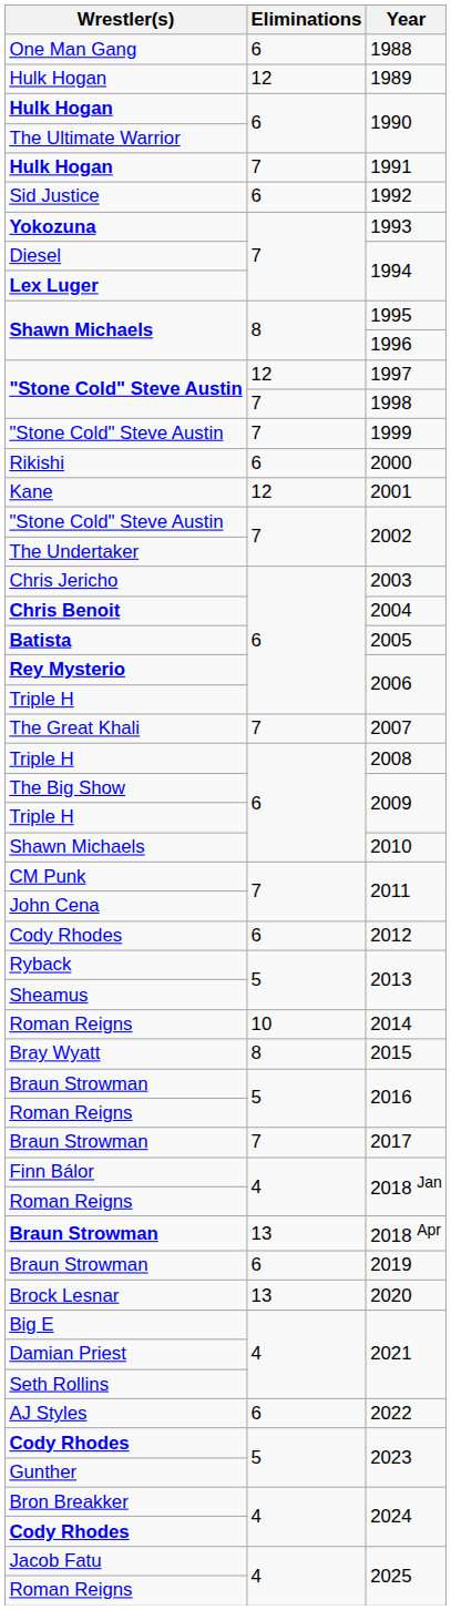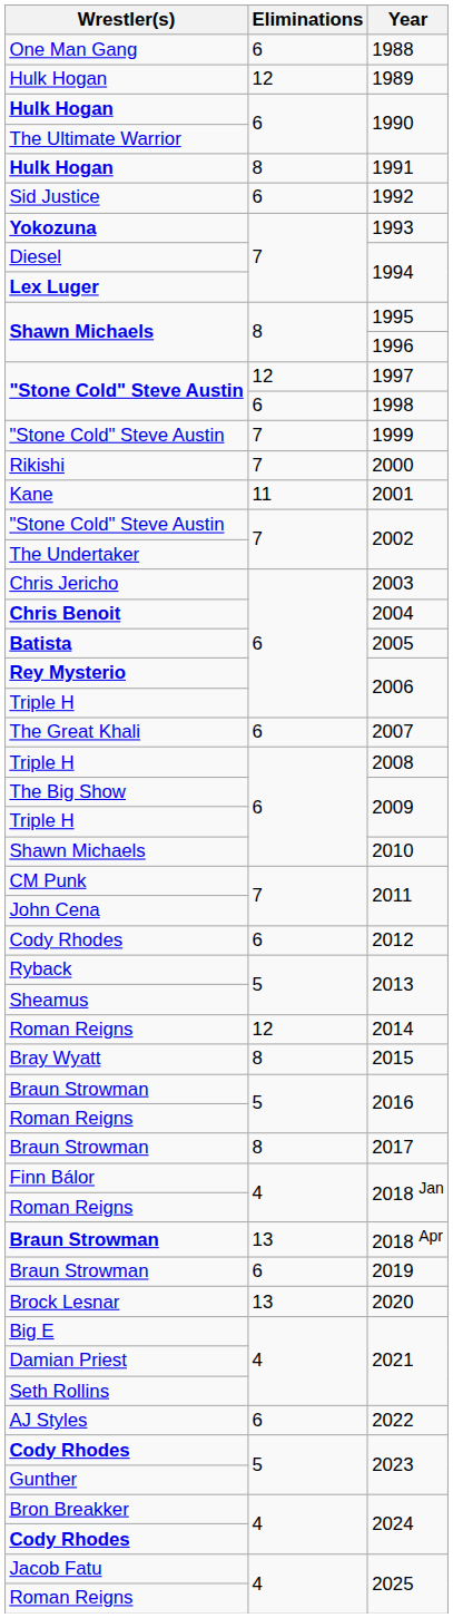1991 | Eliminations: 7 -> 8
1998 | Eliminations: 7 -> 6
2000 | Eliminations: 6 -> 7
2001 | Eliminations: 12 -> 11
2007 | Eliminations: 7 -> 6
2014 | Eliminations: 10 -> 12
2017 | Eliminations: 7 -> 8
